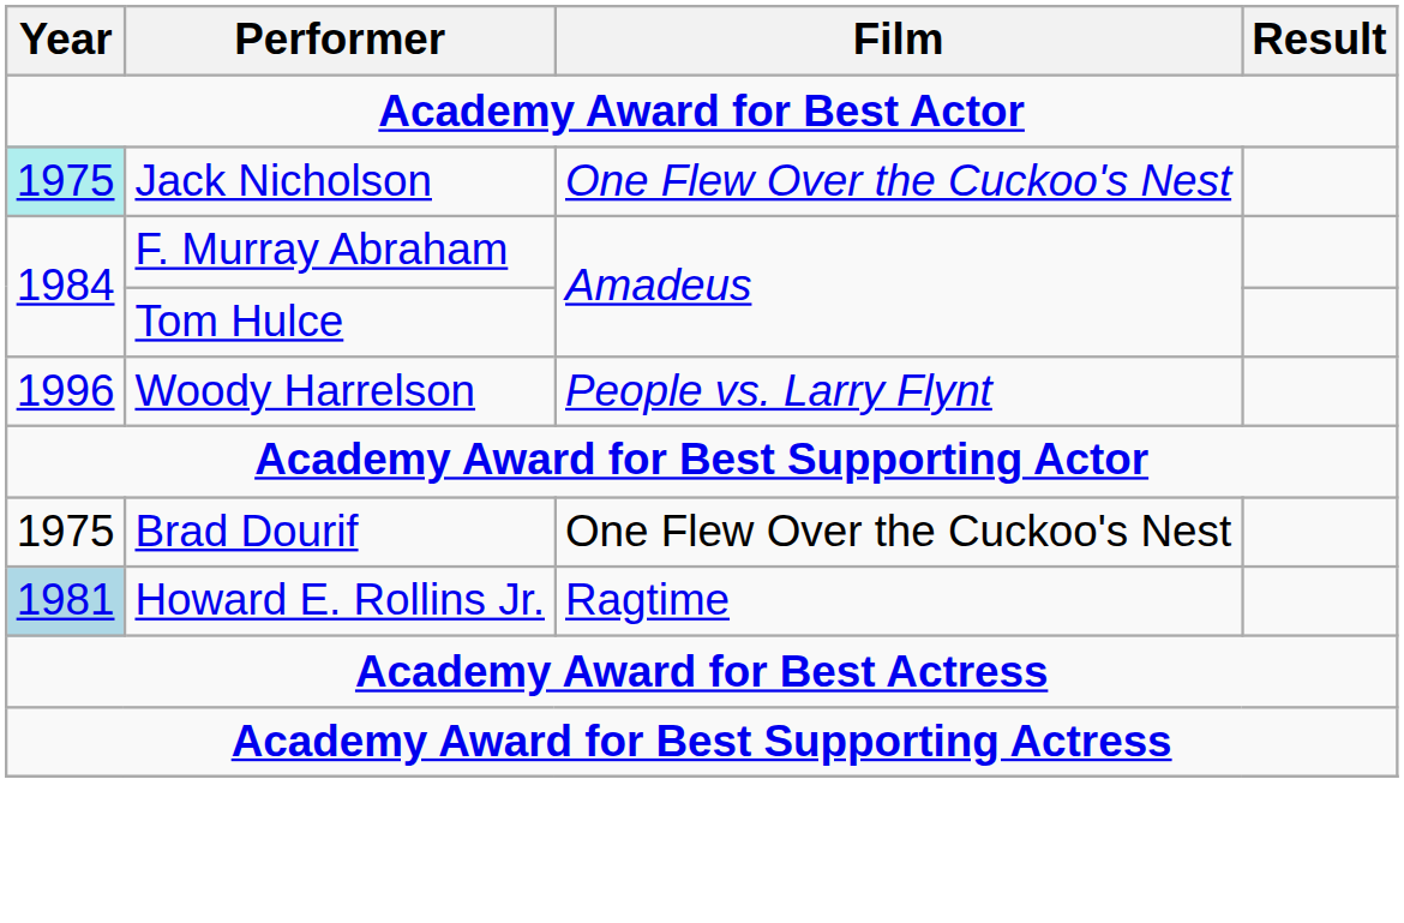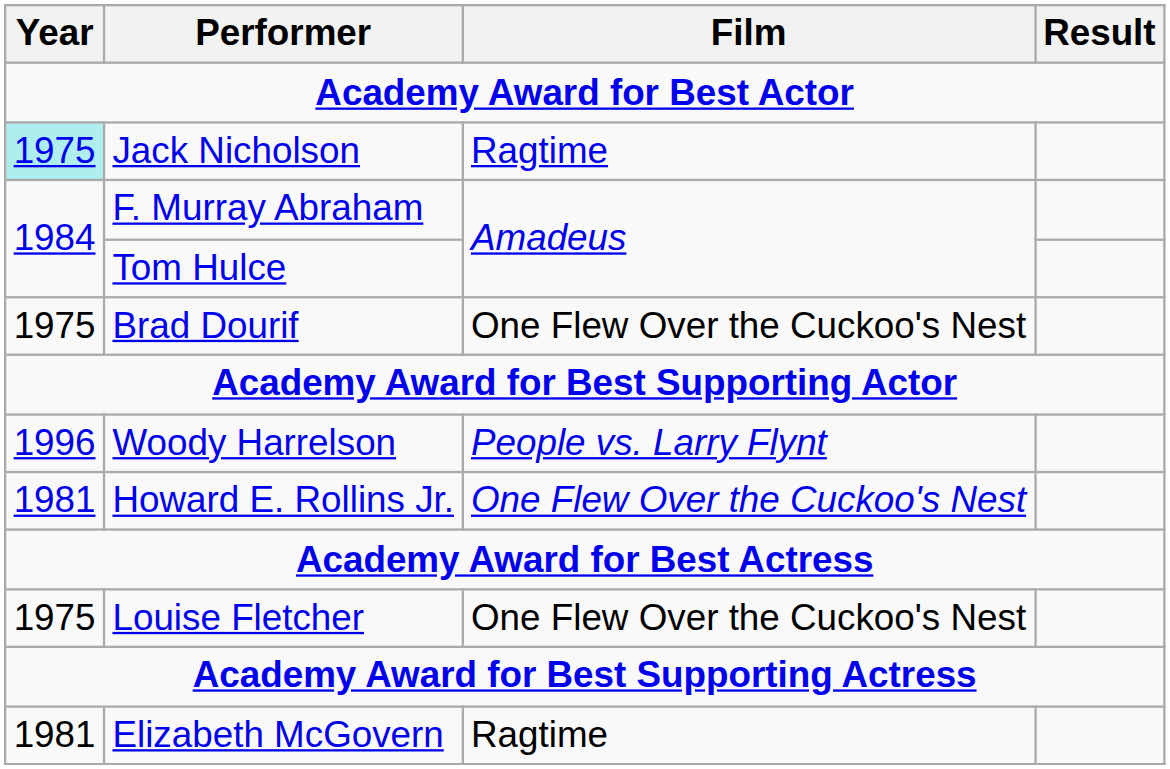Jack Nicholson | Film: One Flew Over the Cuckoo's Nest -> Ragtime
rows swapped: Woody Harrelson <-> Brad Dourif
Howard E. Rollins Jr. | Year: lightblue background -> no background
Howard E. Rollins Jr. | Film: Ragtime -> One Flew Over the Cuckoo's Nest
+ row: 1975 | Louise Fletcher | One Flew Over the Cuckoo's Nest
+ row: 1981 | Elizabeth McGovern | Ragtime
